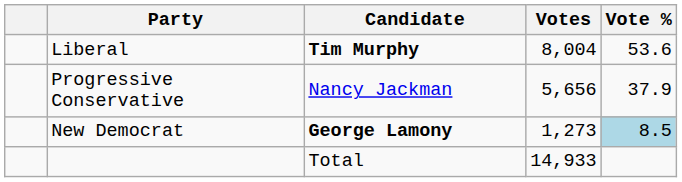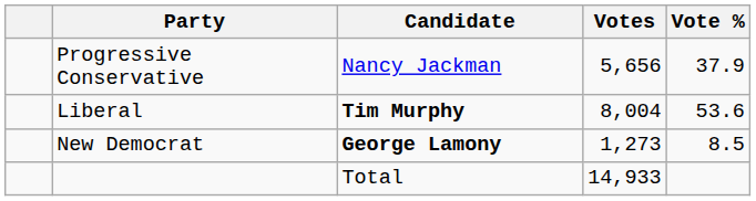rows swapped: Liberal <-> Progressive Conservative
New Democrat | Vote %: lightblue background -> no background
